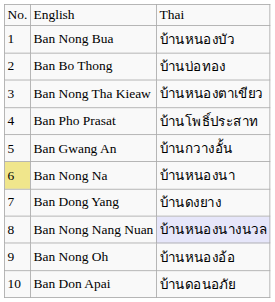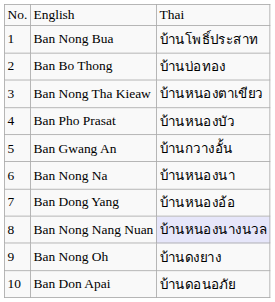Ban Nong Bua | column 3: บ้านหนองบัว -> บ้านโพธิ์ประสาท
Ban Pho Prasat | column 3: บ้านโพธิ์ประสาท -> บ้านหนองบัว
Ban Nong Na | column 1: khaki background -> no background
Ban Dong Yang | column 3: บ้านดงยาง -> บ้านหนองอ้อ
Ban Nong Oh | column 3: บ้านหนองอ้อ -> บ้านดงยาง
